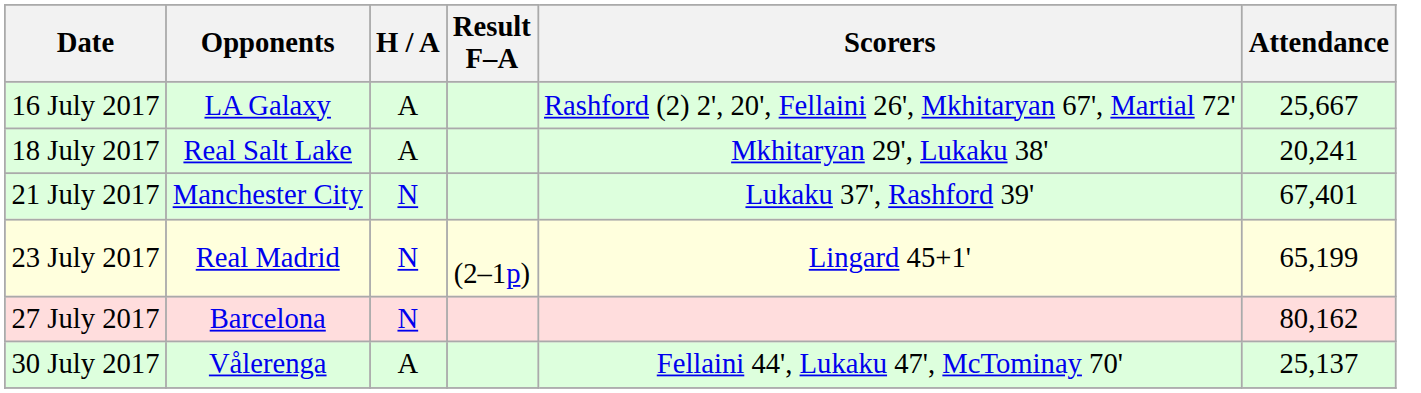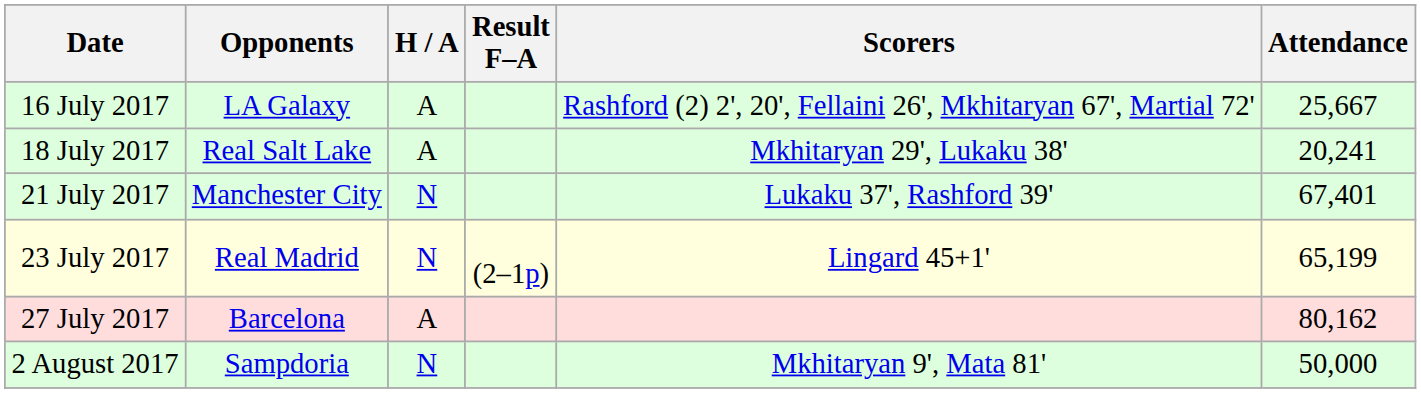27 July 2017 | H / A: N -> A
- row: 30 July 2017 | Vålerenga | A | Fellaini 44', Lukaku 47', McTominay 70' | 25,137
+ row: 2 August 2017 | Sampdoria | N | Mkhitaryan 9', Mata 81' | 50,000
